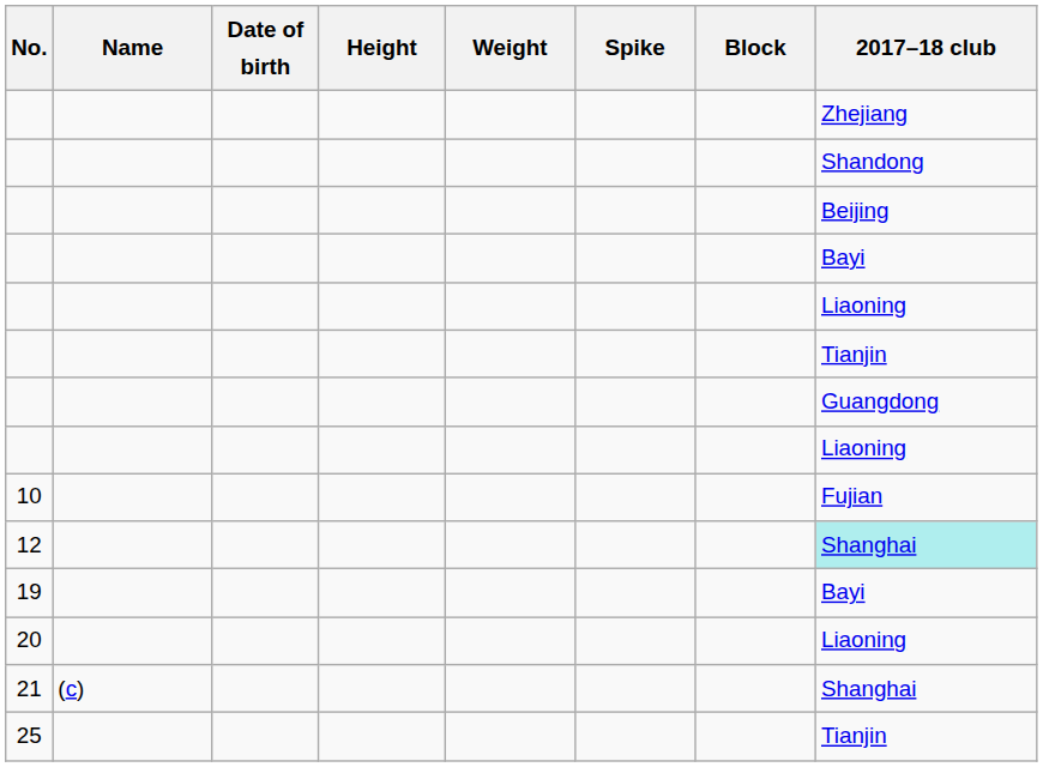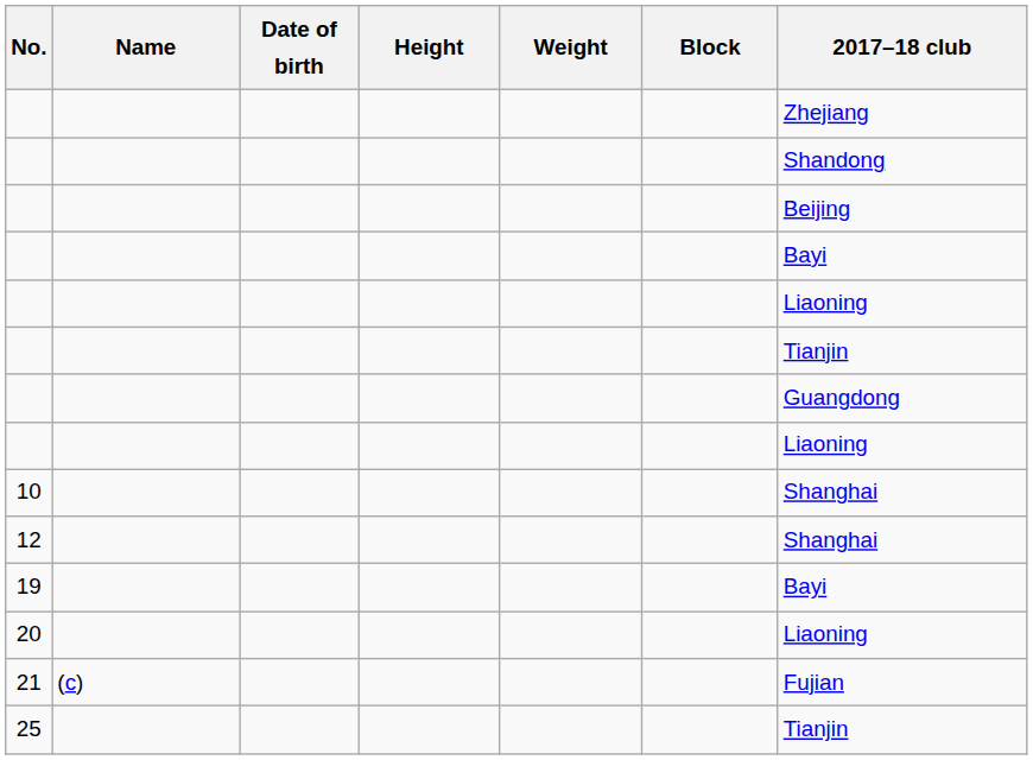- column: Spike
10 | 2017–18 club: Fujian -> Shanghai
12 | 2017–18 club: paleturquoise background -> no background
21 | 2017–18 club: Shanghai -> Fujian
